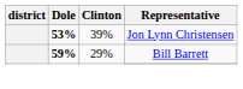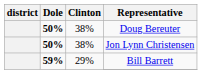+ row: 50% | 38% | Doug Bereuter
Jon Lynn Christensen | Dole: 53% -> 50%
Jon Lynn Christensen | Clinton: 39% -> 38%
